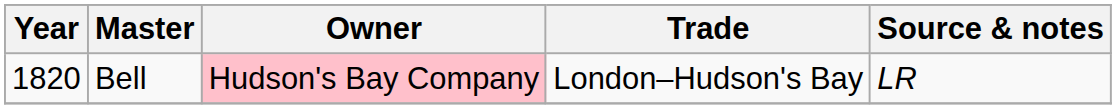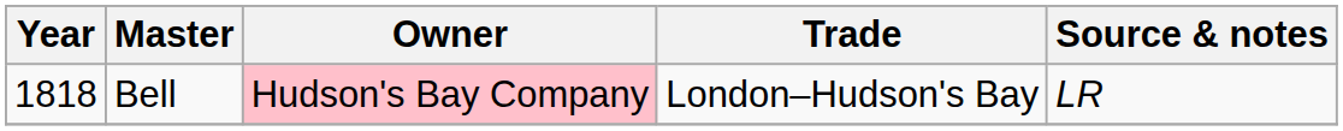Bell | Year: 1820 -> 1818
